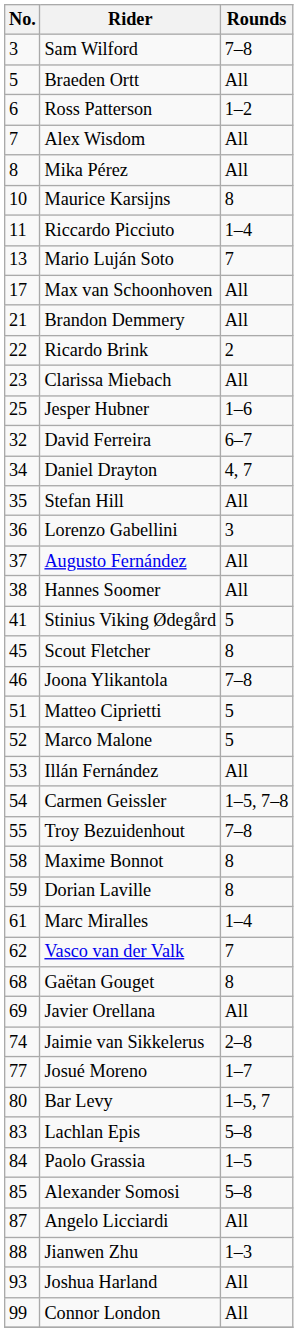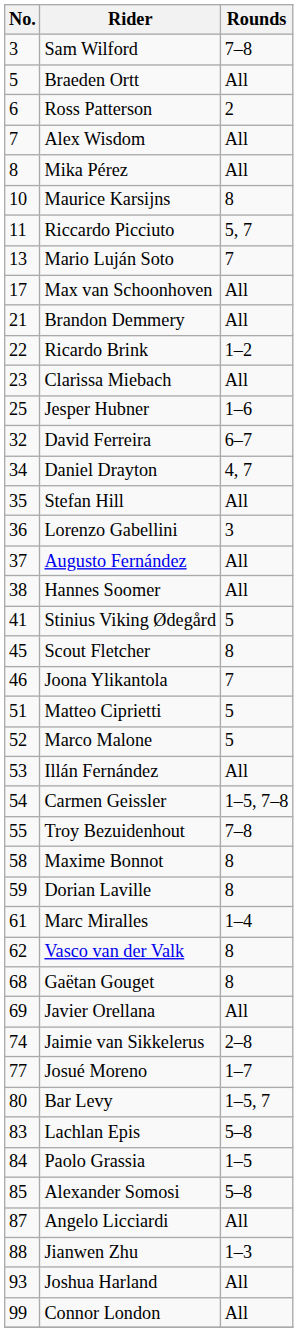Ross Patterson | Rounds: 1–2 -> 2
Riccardo Picciuto | Rounds: 1–4 -> 5, 7
Ricardo Brink | Rounds: 2 -> 1–2
Joona Ylikantola | Rounds: 7–8 -> 7
Vasco van der Valk | Rounds: 7 -> 8
